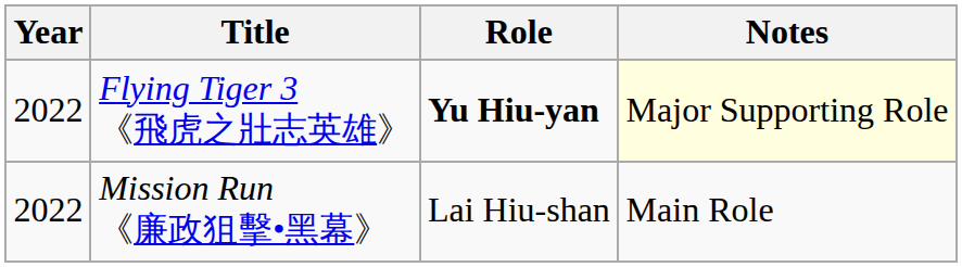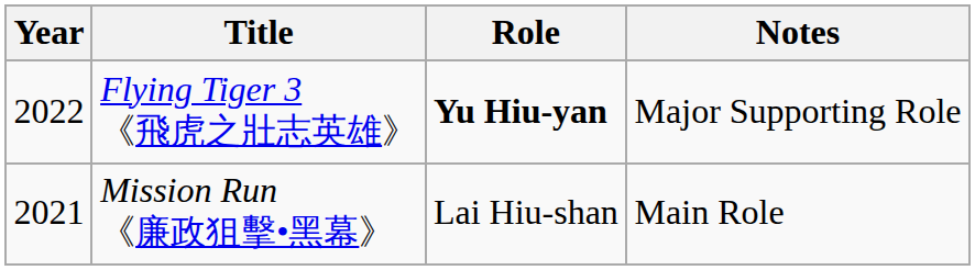Flying Tiger 3 《飛虎之壯志英雄》 | Notes: lightyellow background -> no background
Mission Run 《廉政狙擊•黑幕》 | Year: 2022 -> 2021
